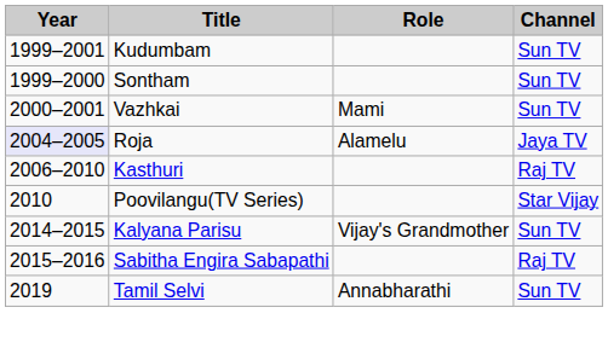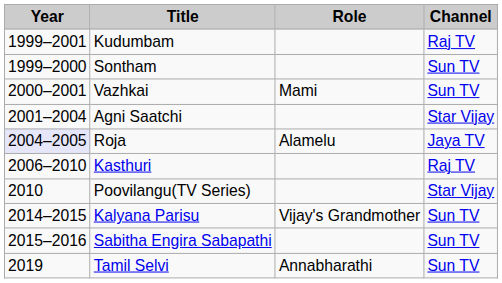Kudumbam | Channel: Sun TV -> Raj TV
+ row: 2001–2004 | Agni Saatchi | Star Vijay
Sabitha Engira Sabapathi | Channel: Raj TV -> Sun TV
